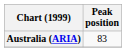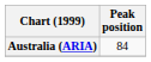Australia (ARIA) | Peak position: 83 -> 84
